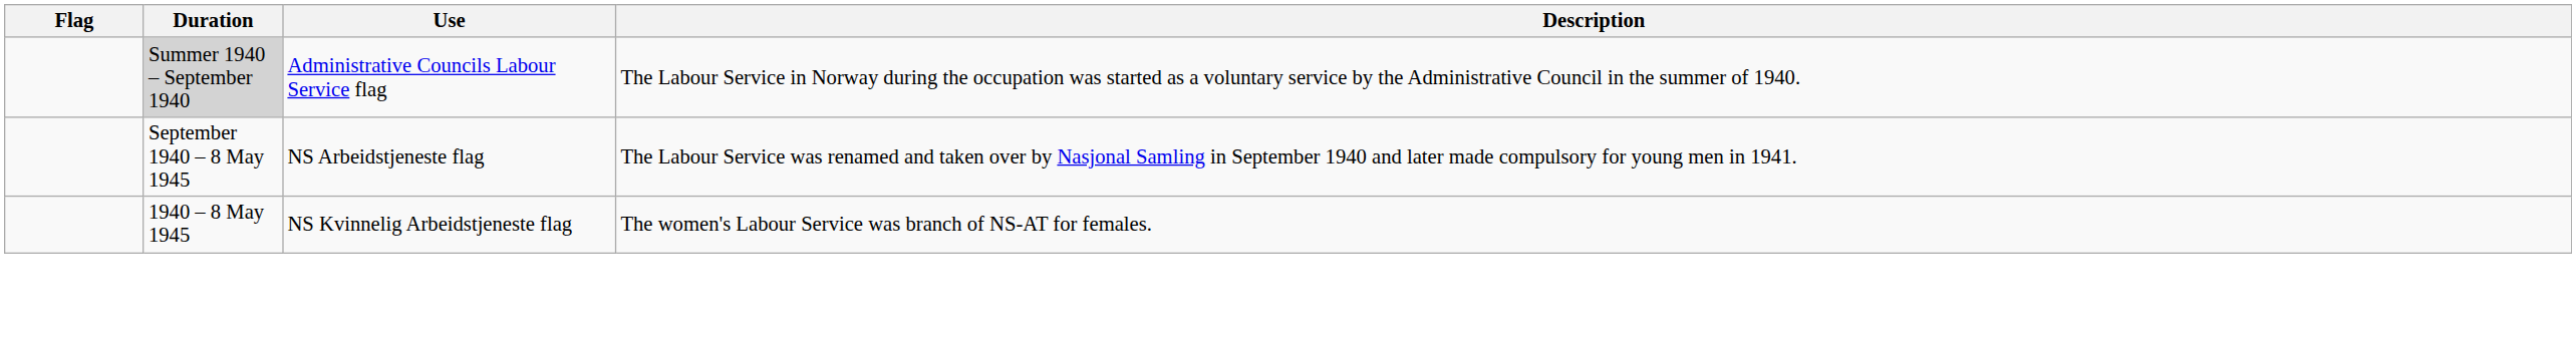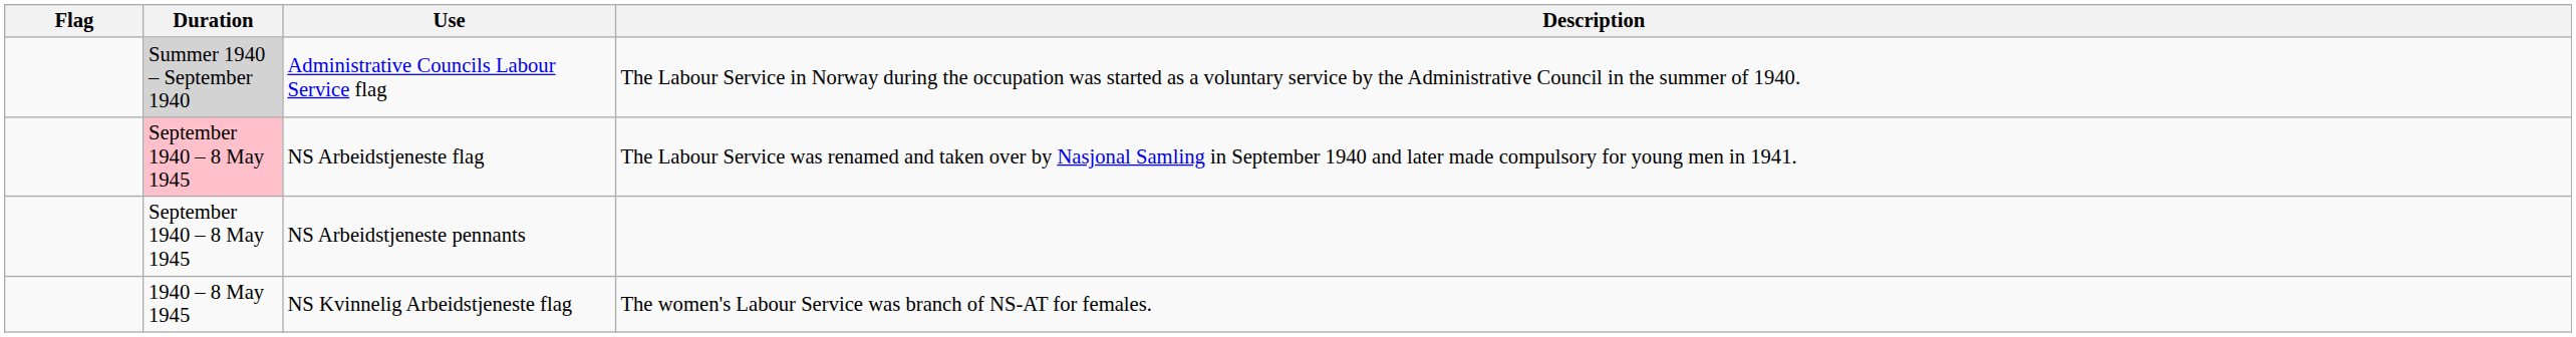NS Arbeidstjeneste flag | Duration: no background -> pink background
+ row: September 1940 – 8 May 1945 | NS Arbeidstjeneste pennants
